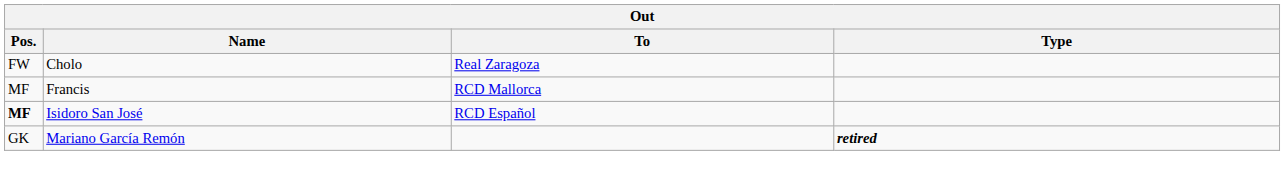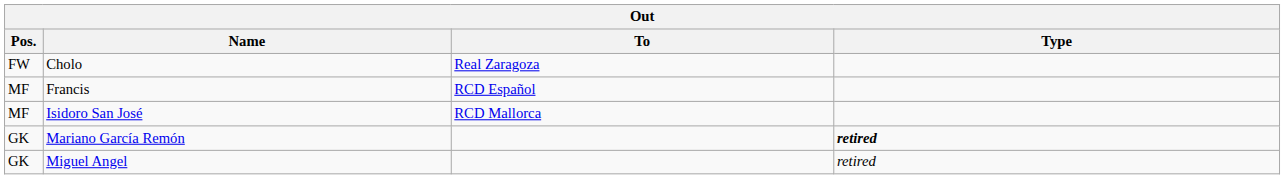Francis | To: RCD Mallorca -> RCD Español
Isidoro San José | Pos.: bold -> normal
Isidoro San José | To: RCD Español -> RCD Mallorca
+ row: GK | Miguel Angel | retired
